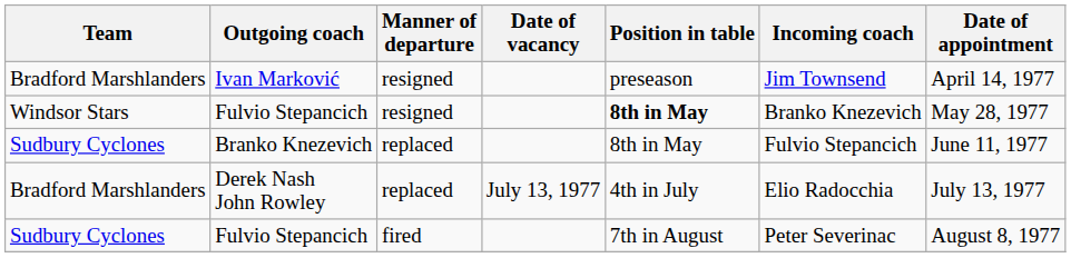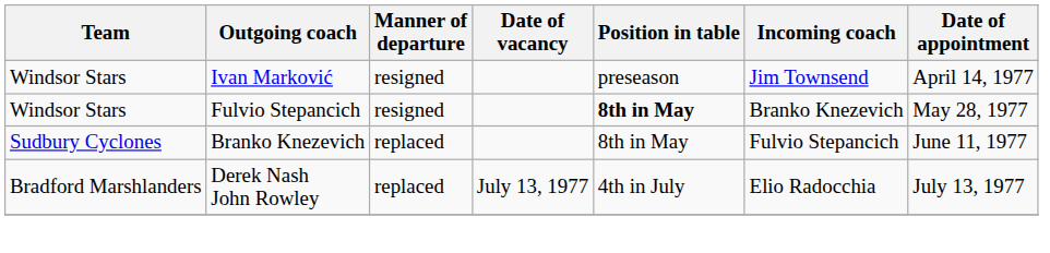Ivan Marković | Team: Bradford Marshlanders -> Windsor Stars
- row: Sudbury Cyclones | Fulvio Stepancich | fired | 7th in August | Peter Severinac | August 8, 1977
